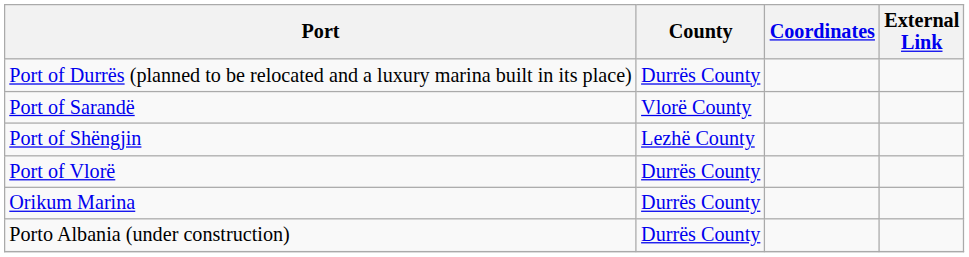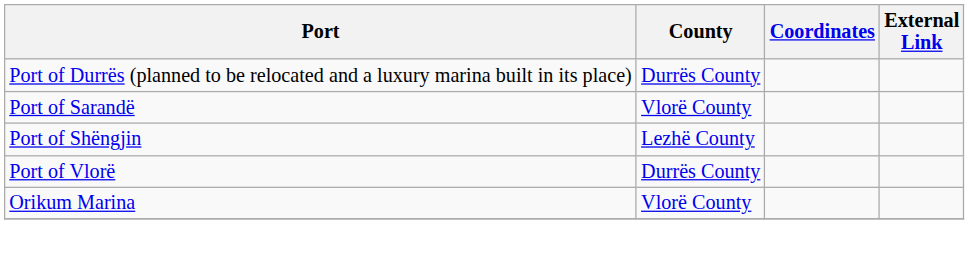Orikum Marina | County: Durrës County -> Vlorë County
- row: Porto Albania (under construction) | Durrës County
